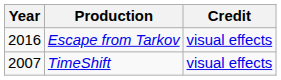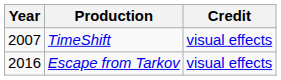rows swapped: TimeShift <-> Escape from Tarkov
